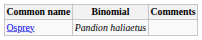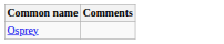- column: Binomial | Pandion haliaetus
